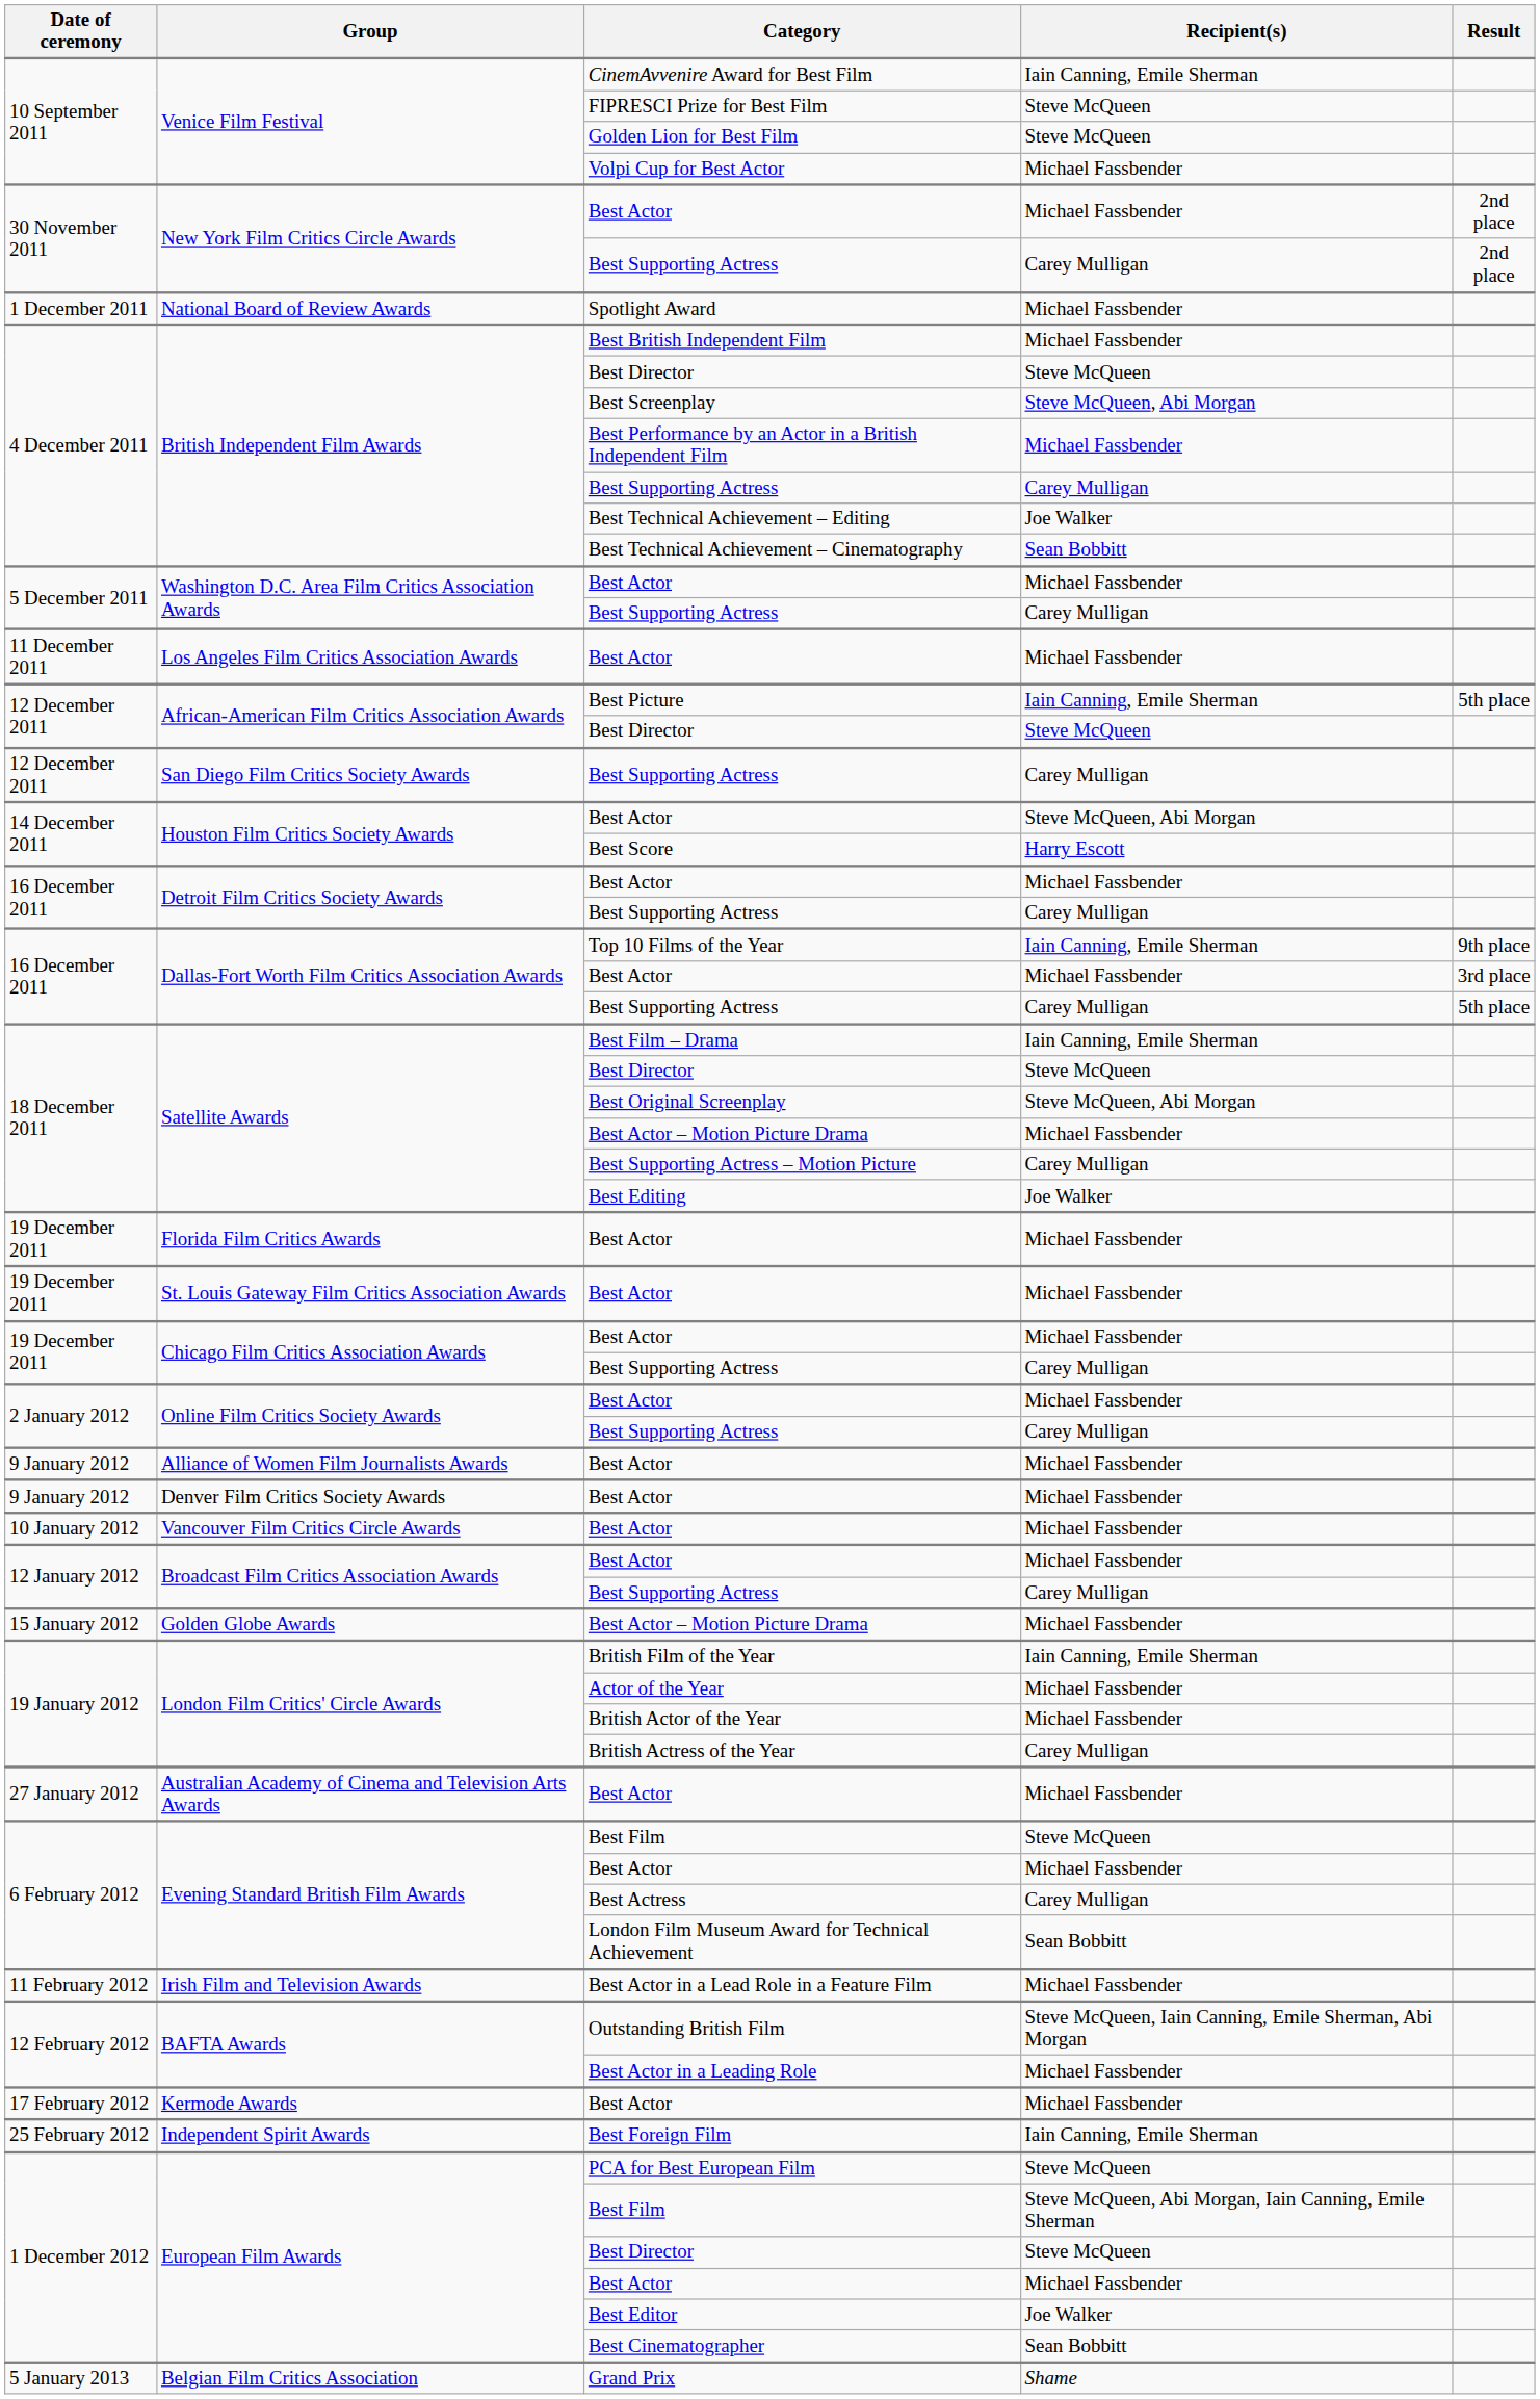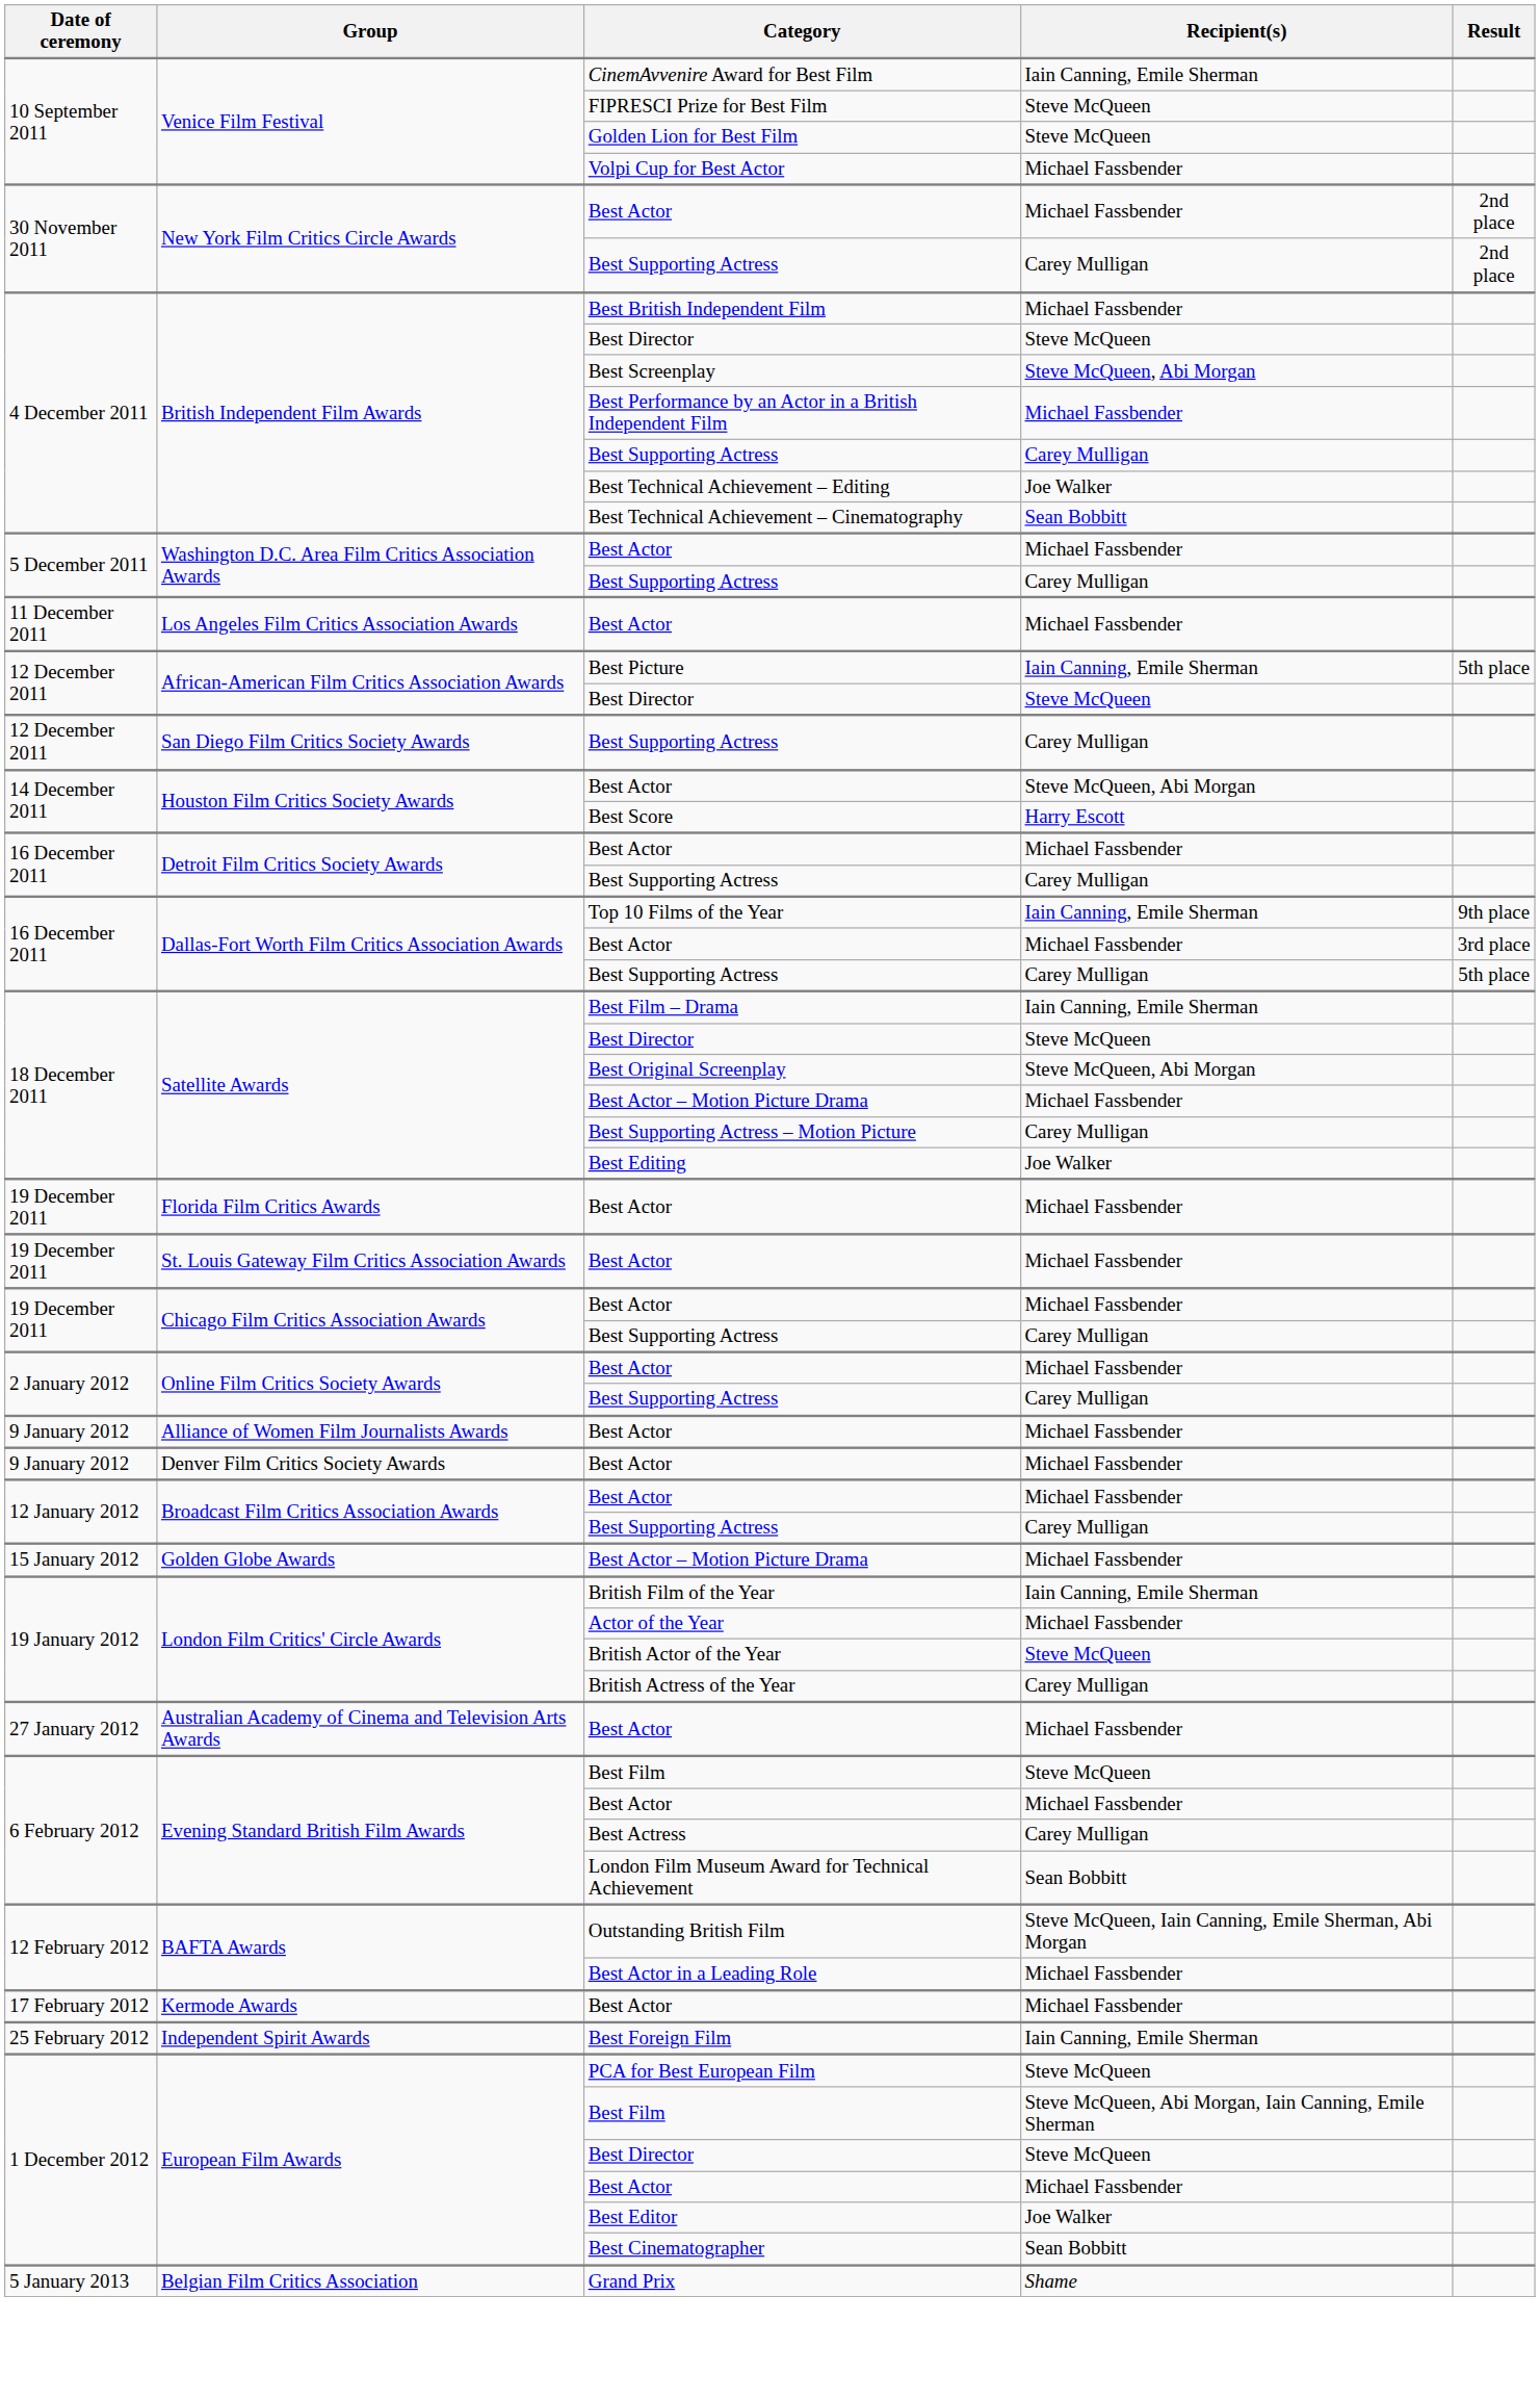- row: 1 December 2011 | National Board of Review Awards | Spotlight Award | Michael Fassbender
- row: 10 January 2012 | Vancouver Film Critics Circle Awards | Best Actor | Michael Fassbender
British Actor of the Year | Recipient(s): Michael Fassbender -> Steve McQueen
- row: 11 February 2012 | Irish Film and Television Awards | Best Actor in a Lead Role in a Feature Film | Michael Fassbender
